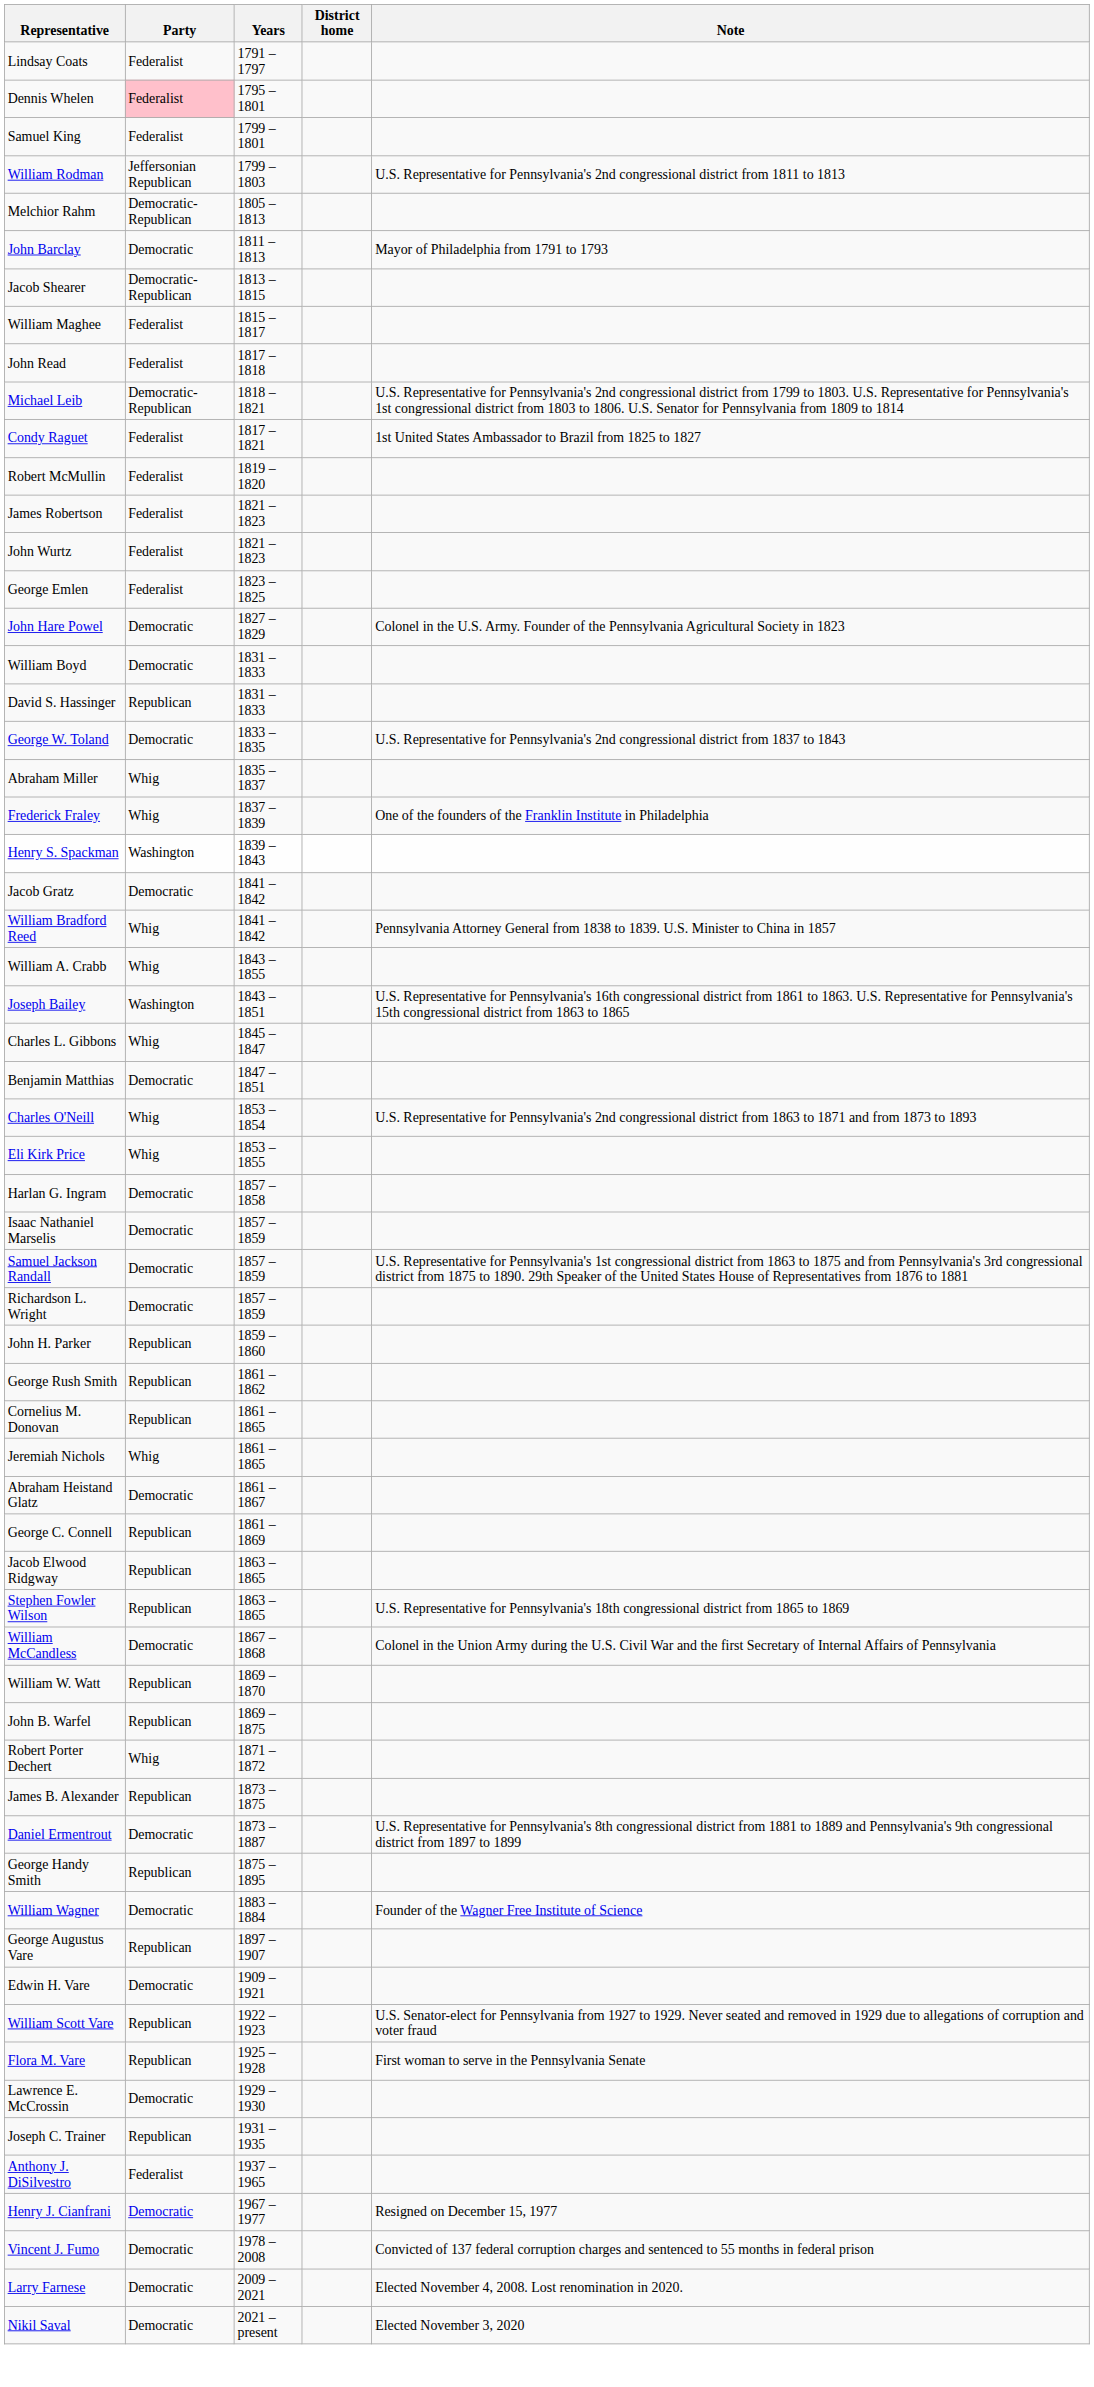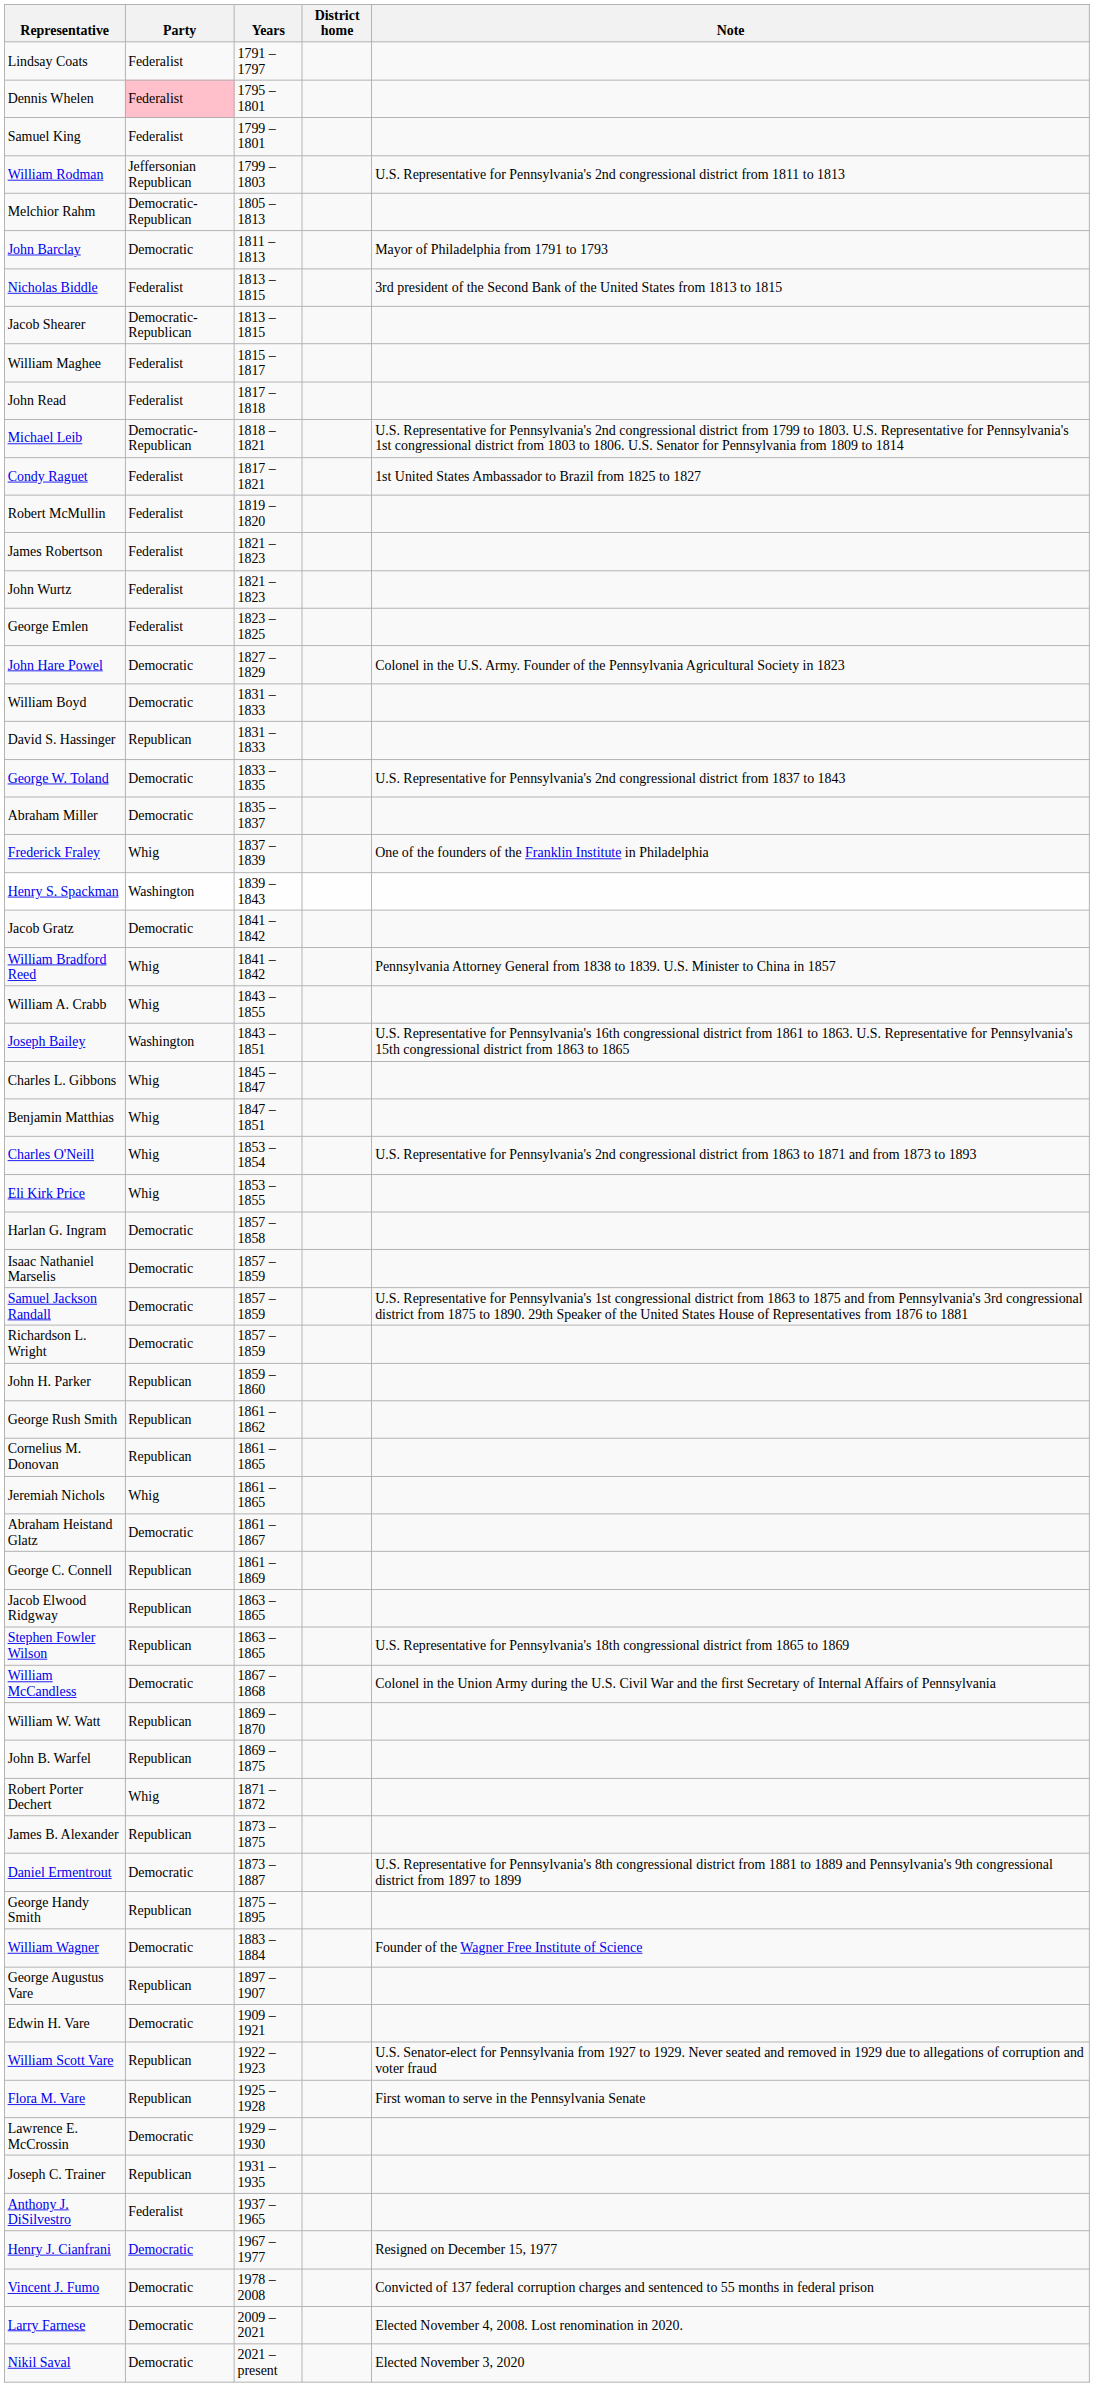+ row: Nicholas Biddle | Federalist | 1813 – 1815 | 3rd president of the Second Bank of the United States from 1813 to 1815
Abraham Miller | Party: Whig -> Democratic
Benjamin Matthias | Party: Democratic -> Whig
